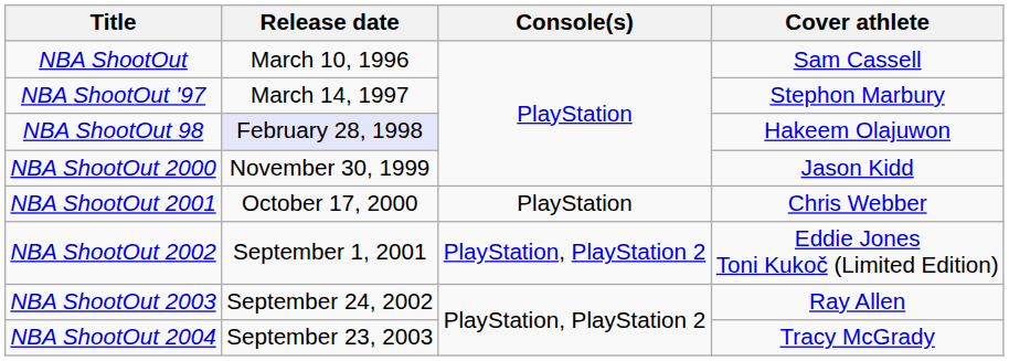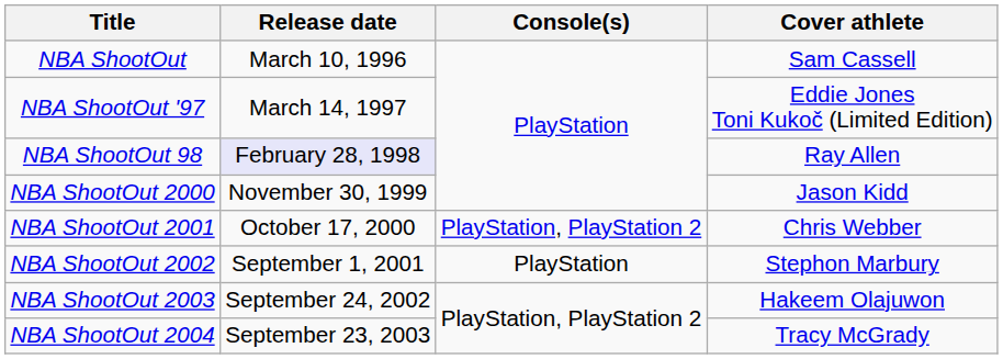NBA ShootOut '97 | Cover athlete: Stephon Marbury -> Eddie Jones Toni Kukoč (Limited Edition)
NBA ShootOut 98 | Cover athlete: Hakeem Olajuwon -> Ray Allen
NBA ShootOut 2001 | Console(s): PlayStation -> PlayStation, PlayStation 2
NBA ShootOut 2002 | Console(s): PlayStation, PlayStation 2 -> PlayStation
NBA ShootOut 2002 | Cover athlete: Eddie Jones Toni Kukoč (Limited Edition) -> Stephon Marbury
NBA ShootOut 2003 | Cover athlete: Ray Allen -> Hakeem Olajuwon
